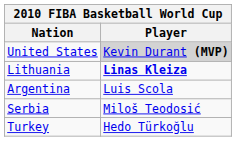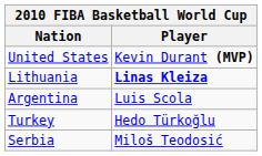United States | Player: lightgrey background -> no background
rows swapped: Serbia <-> Turkey
